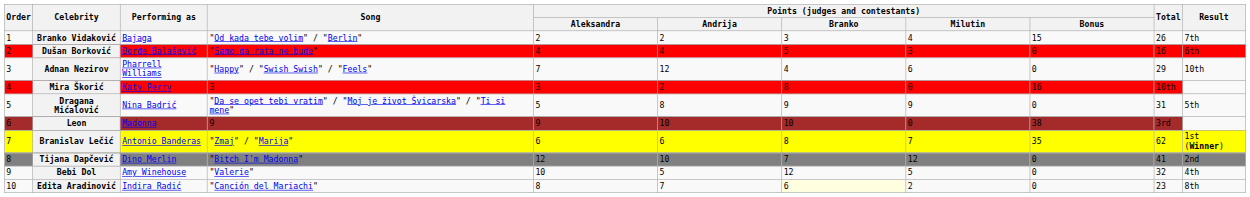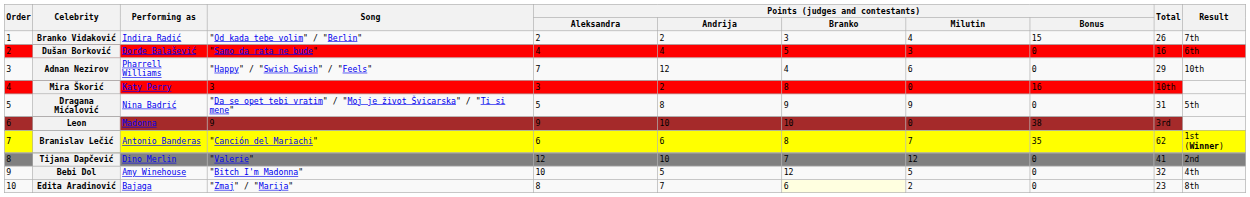Branko Vidaković | Performing as: Bajaga -> Indira Radić
Branislav Lečić | Song: "Zmaj" / "Marija" -> "Canción del Mariachi"
Tijana Dapčević | Song: "Bitch I'm Madonna" -> "Valerie"
Bebi Dol | Song: "Valerie" -> "Bitch I'm Madonna"
Edita Aradinović | Performing as: Indira Radić -> Bajaga
Edita Aradinović | Song: "Canción del Mariachi" -> "Zmaj" / "Marija"
